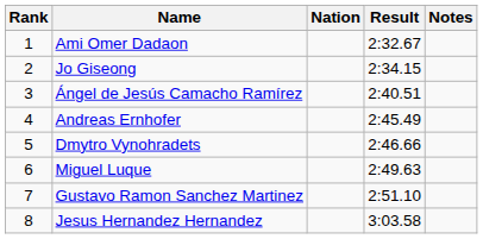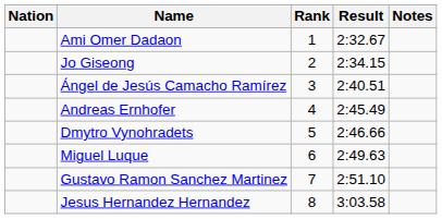columns swapped: Rank <-> Nation
